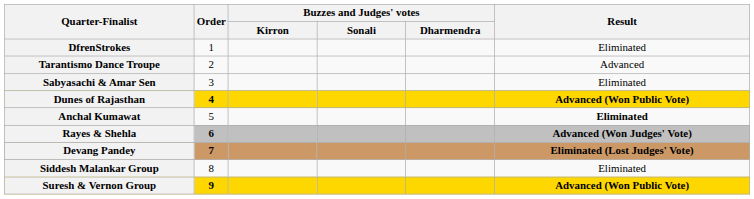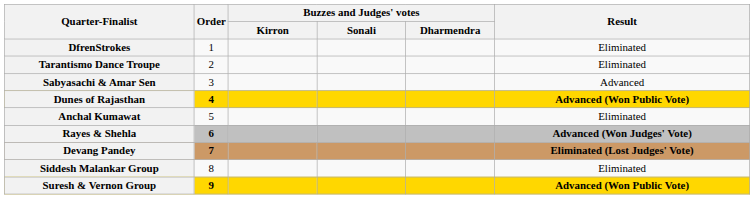Tarantismo Dance Troupe | Result: Advanced -> Eliminated
Sabyasachi & Amar Sen | Result: Eliminated -> Advanced
Anchal Kumawat | Result: bold -> normal
